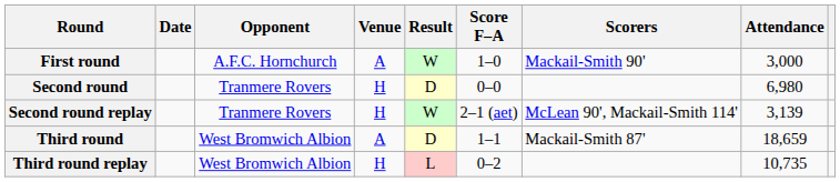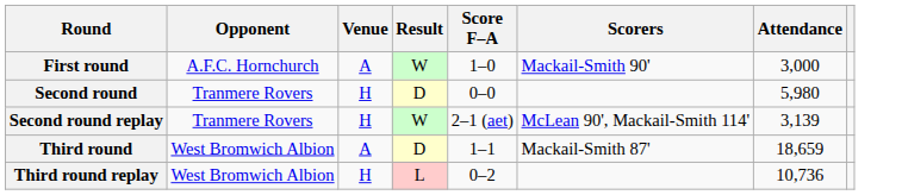- column: Date
Second round | Attendance: 6,980 -> 5,980
Third round replay | Attendance: 10,735 -> 10,736
